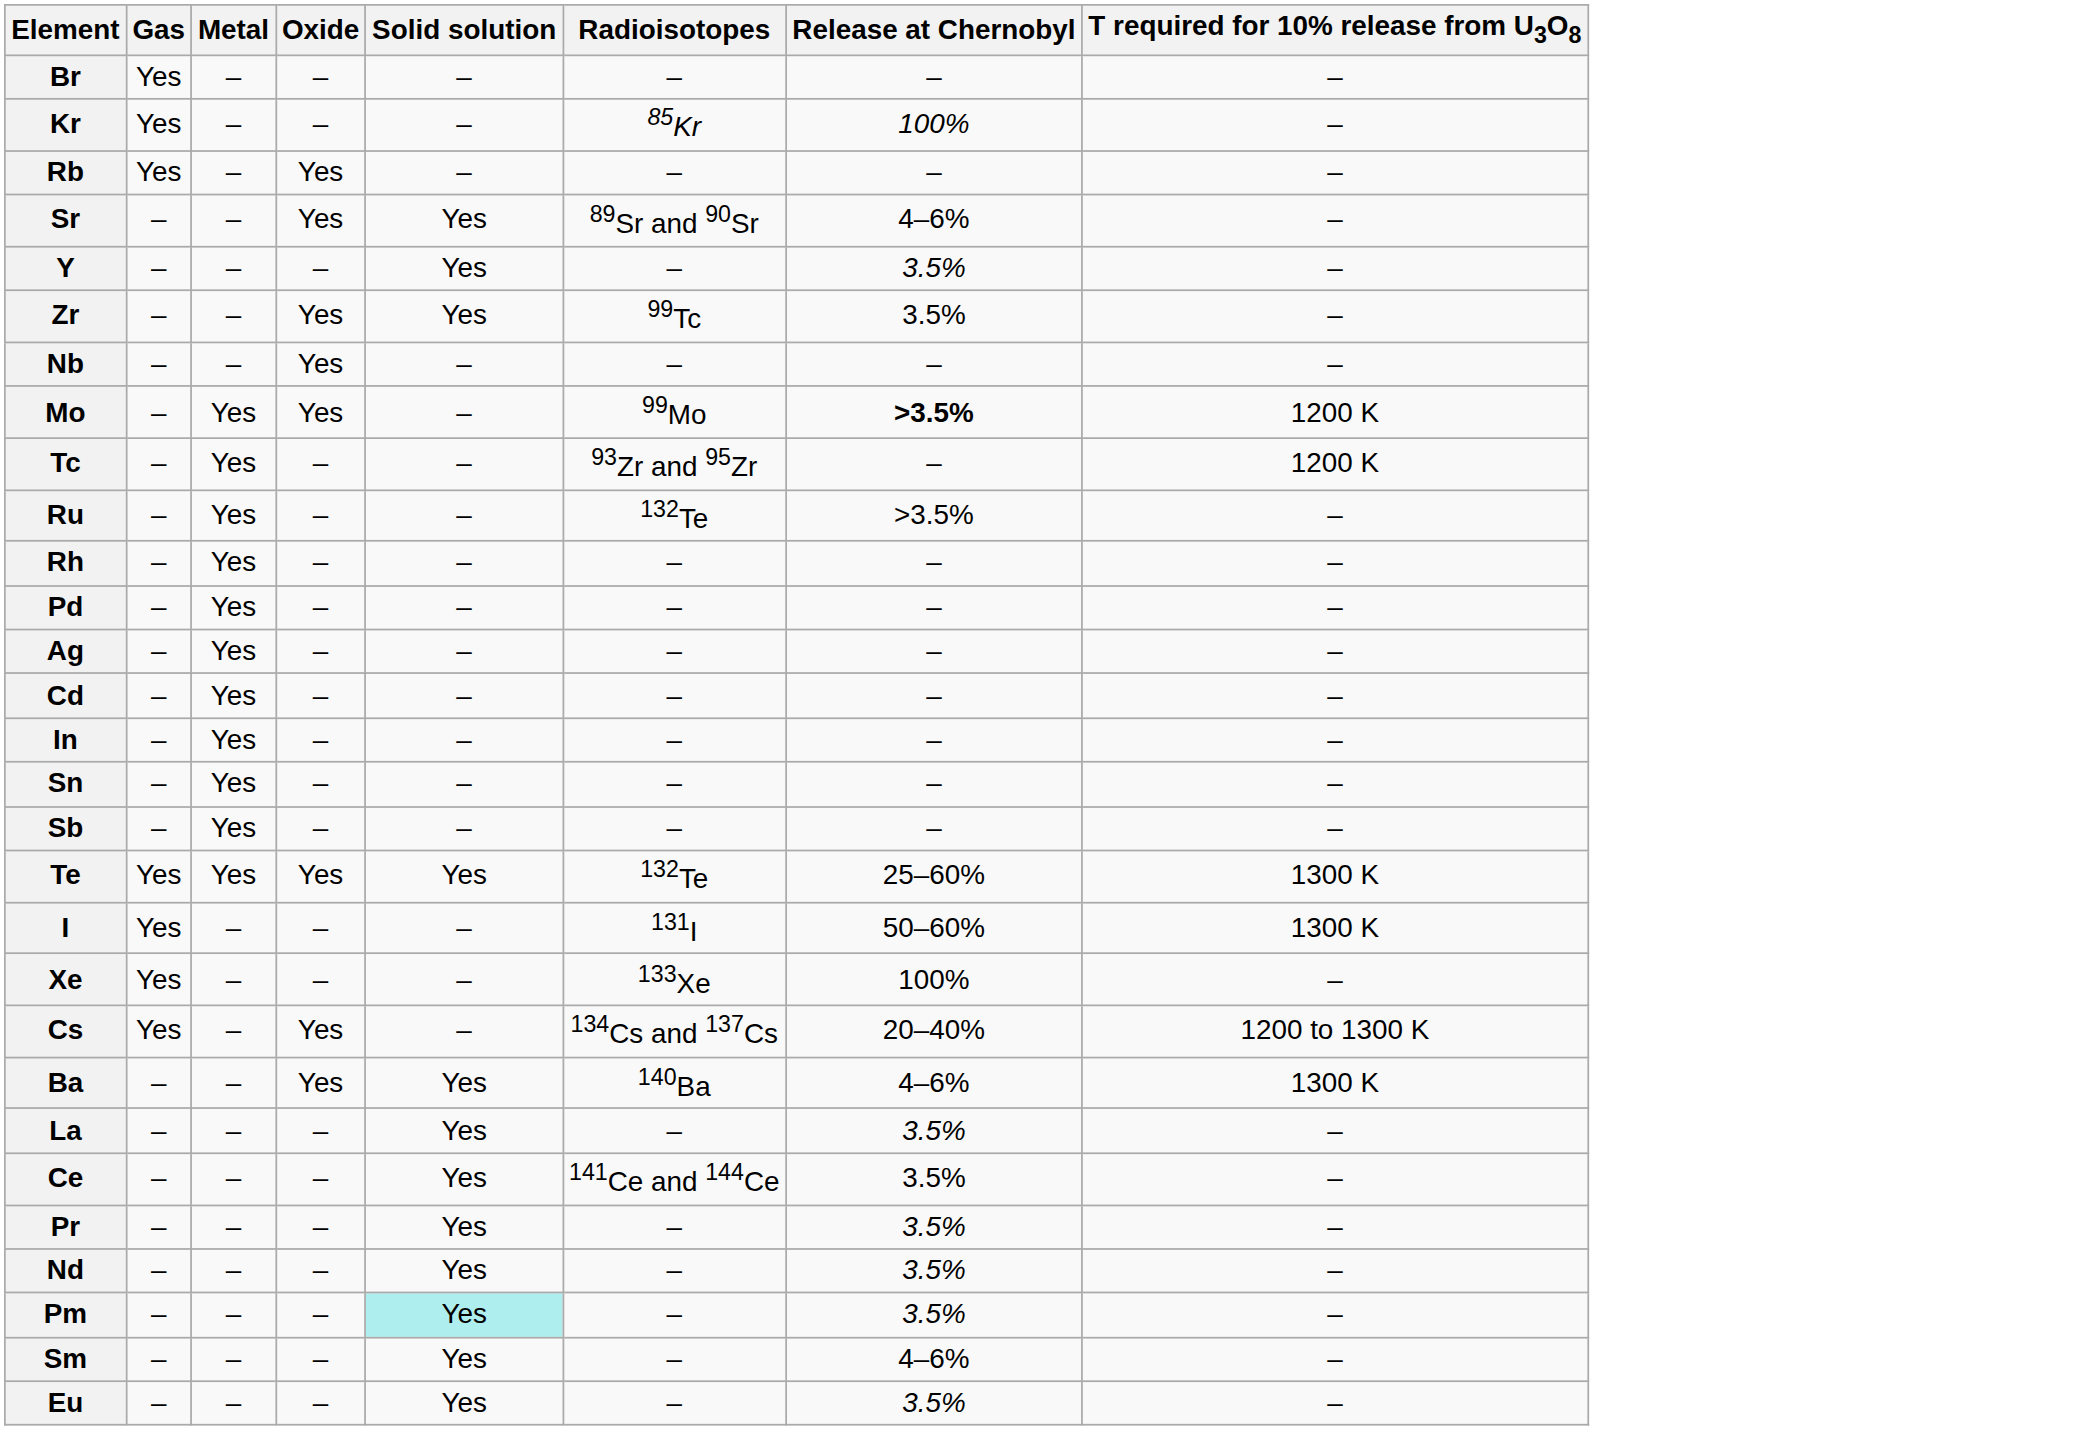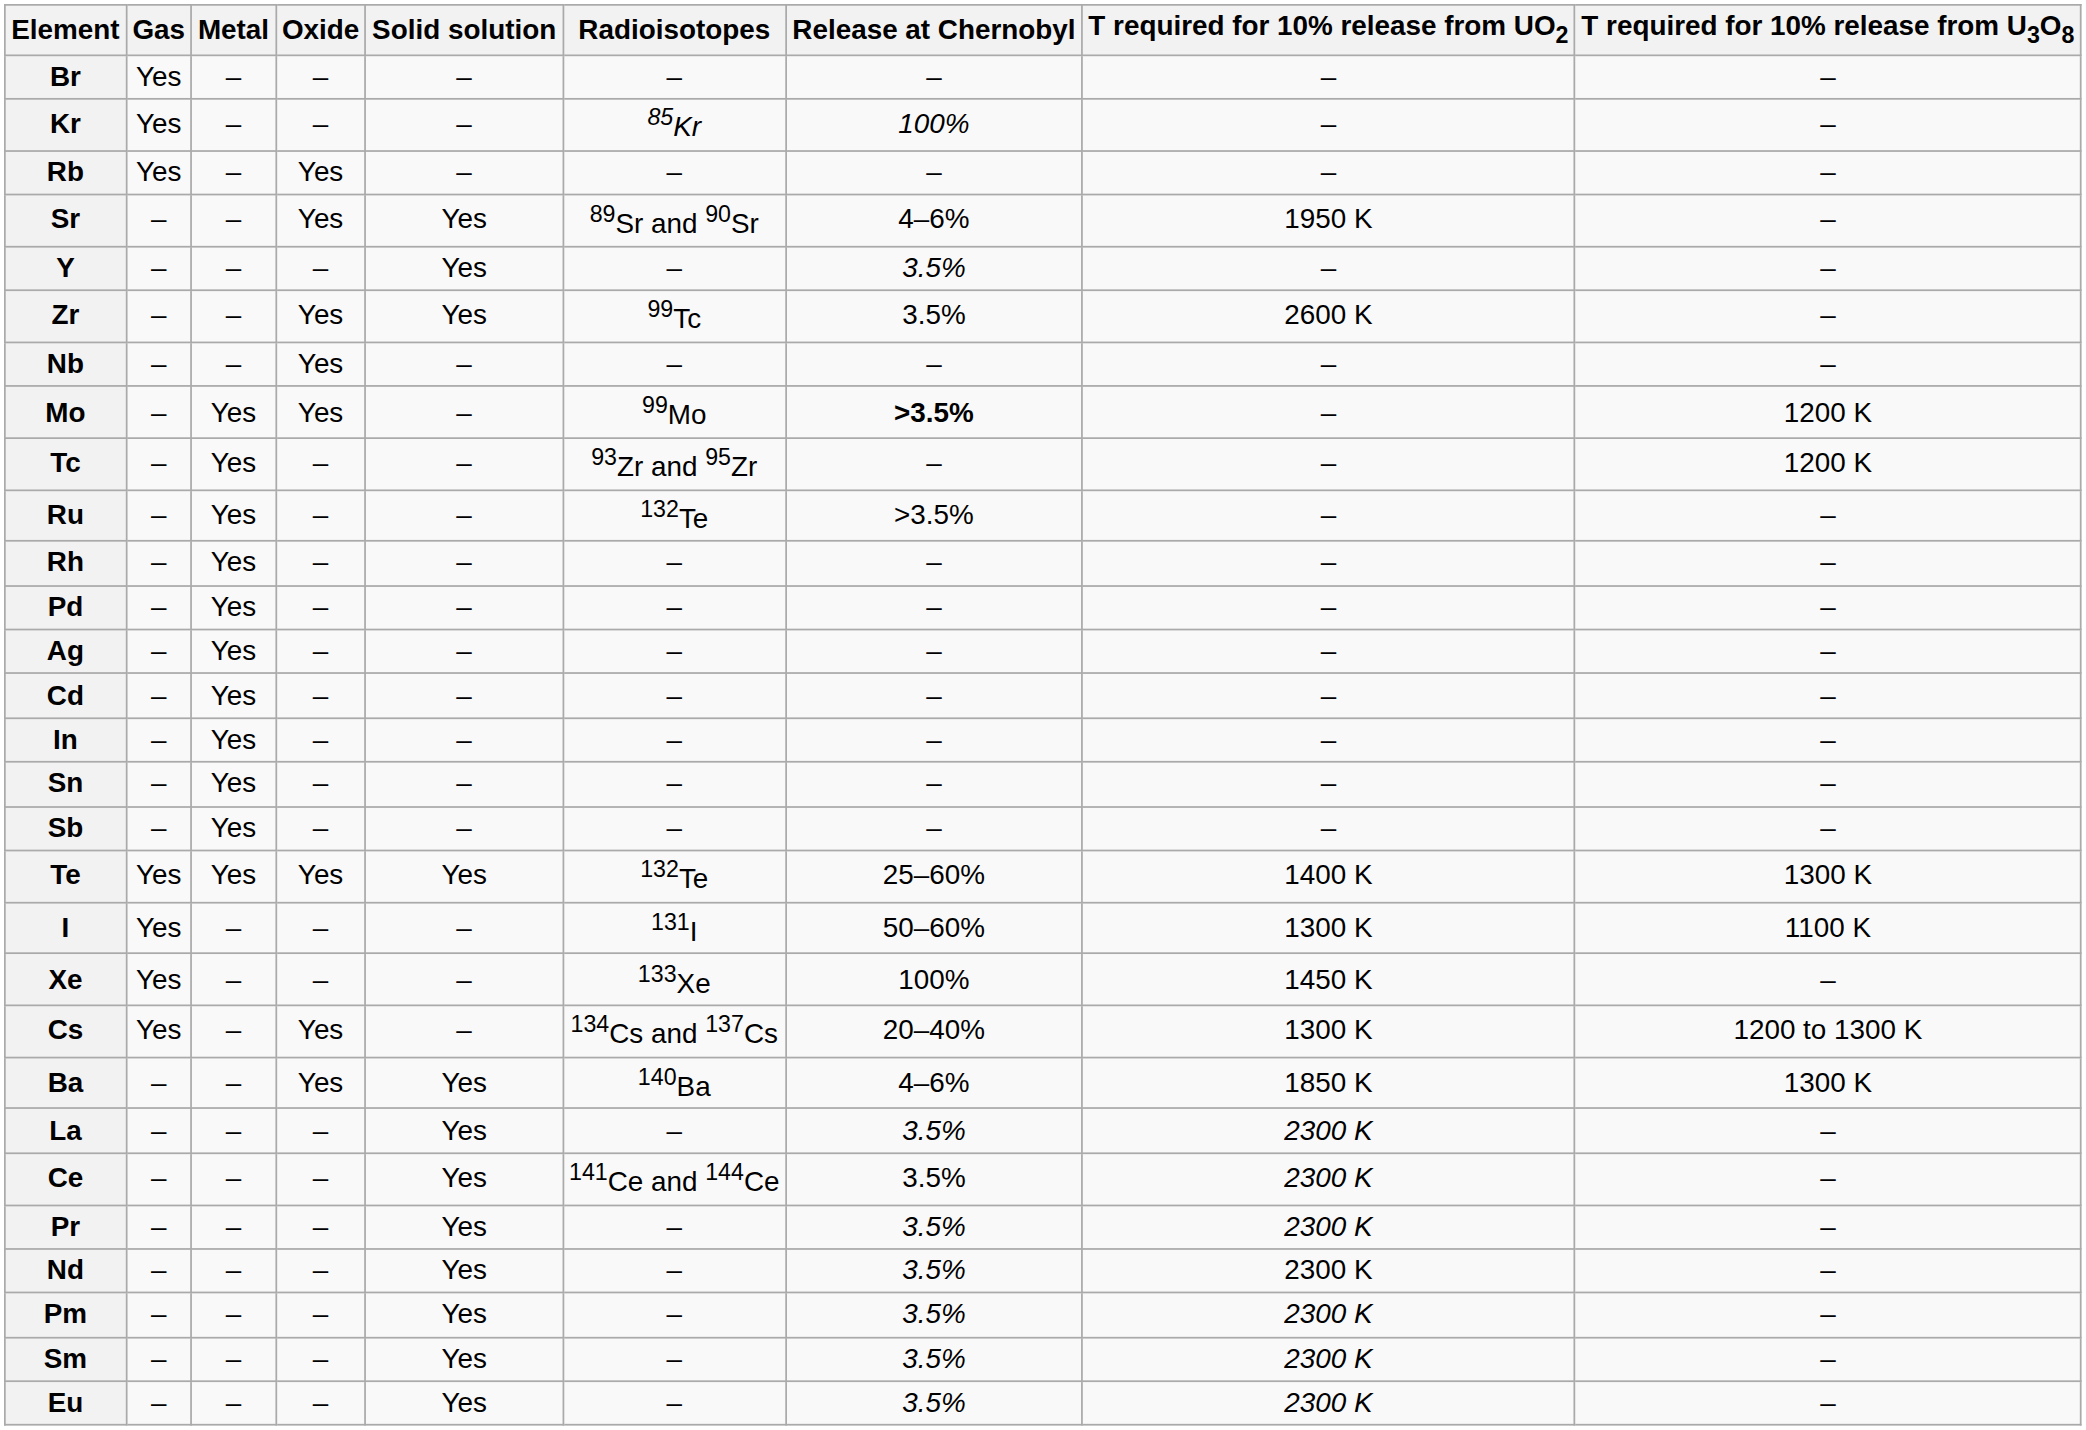+ column: T required for 10% release from UO2 | – | – | – | 1950 K | – | 2600 K | – | – | – | – | – | – | – | – | – | – | – | 1400 K | 1300 K | 1450 K | 1300 K | 1850 K | 2300 K | 2300 K | 2300 K | 2300 K | 2300 K | 2300 K | 2300 K
I | T required for 10% release from U3O8: 1300 K -> 1100 K
Pm | Solid solution: paleturquoise background -> no background
Sm | Release at Chernobyl: 4–6% -> 3.5%
